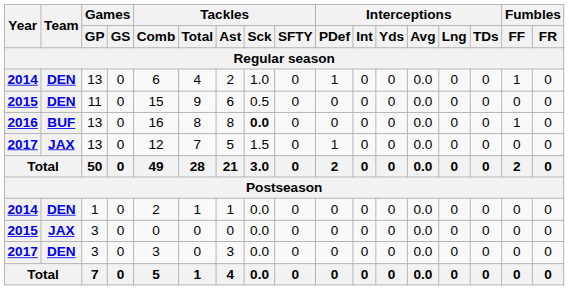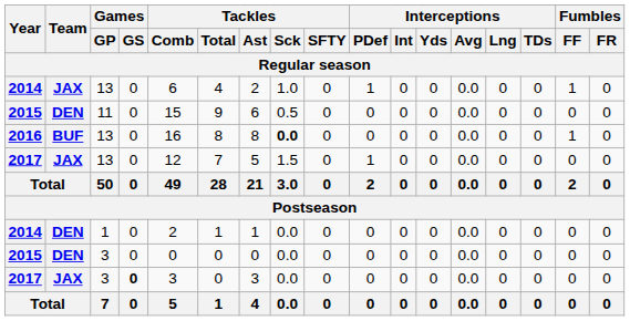2014 / 13 | Team: DEN -> JAX
2015 / 3 | Team: JAX -> DEN
2017 / 3 | Team: DEN -> JAX
2017 / 3 | Games / GS: normal -> bold
